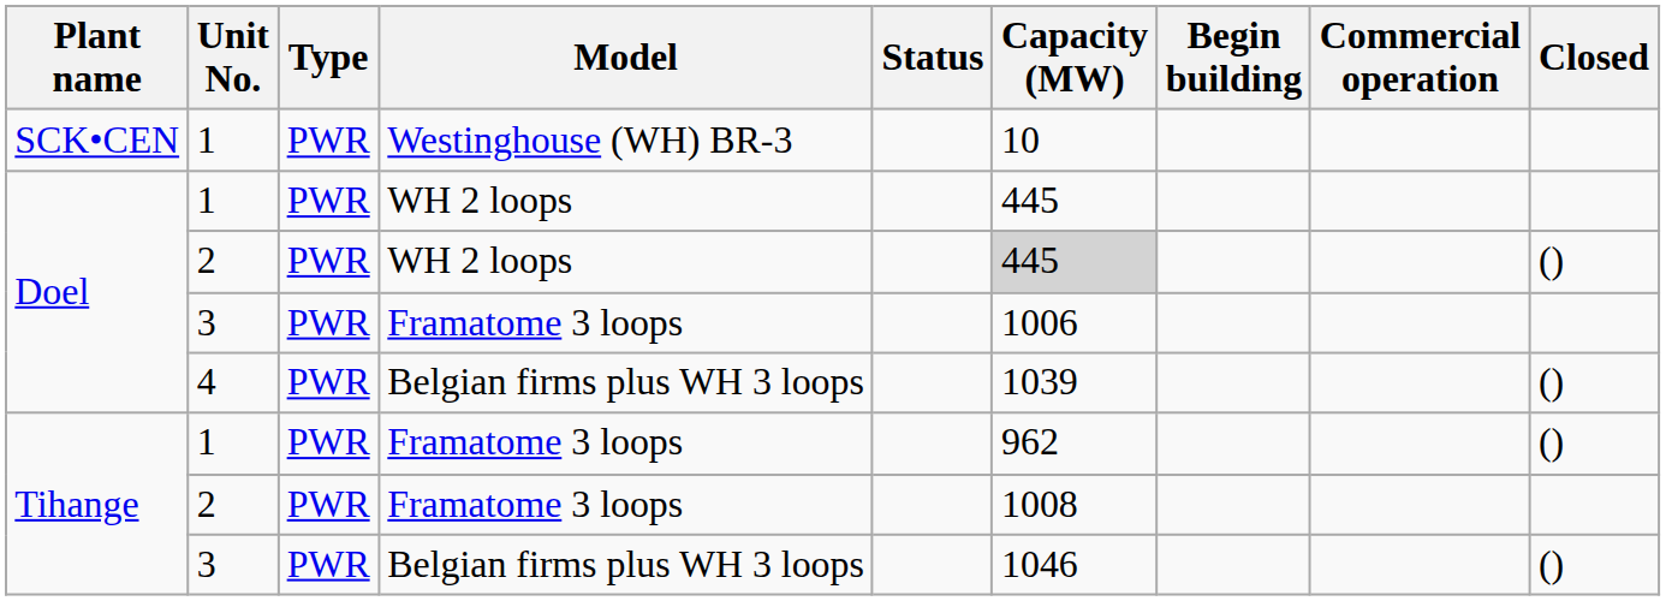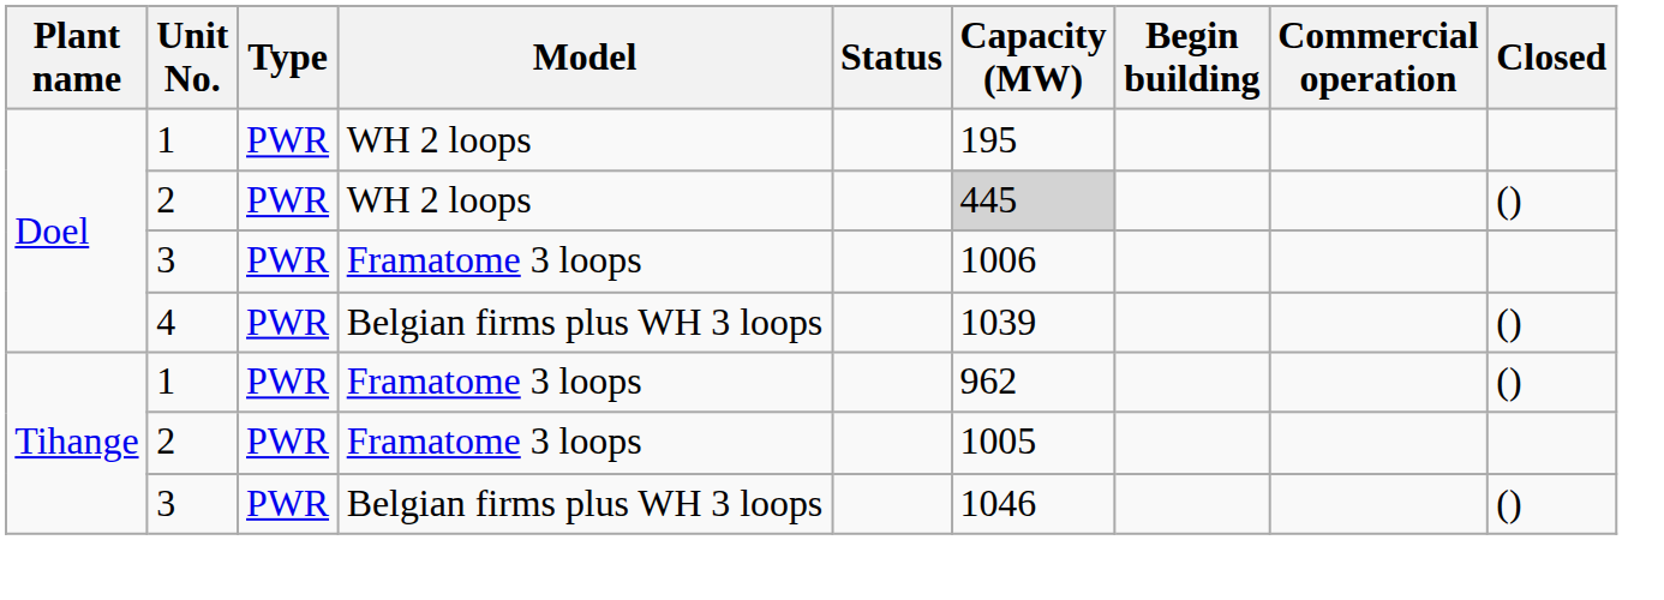- row: SCK•CEN | 1 | PWR | Westinghouse (WH) BR-3 | 10
1 / WH 2 loops | Capacity (MW): 445 -> 195
2 / Framatome 3 loops | Capacity (MW): 1008 -> 1005
